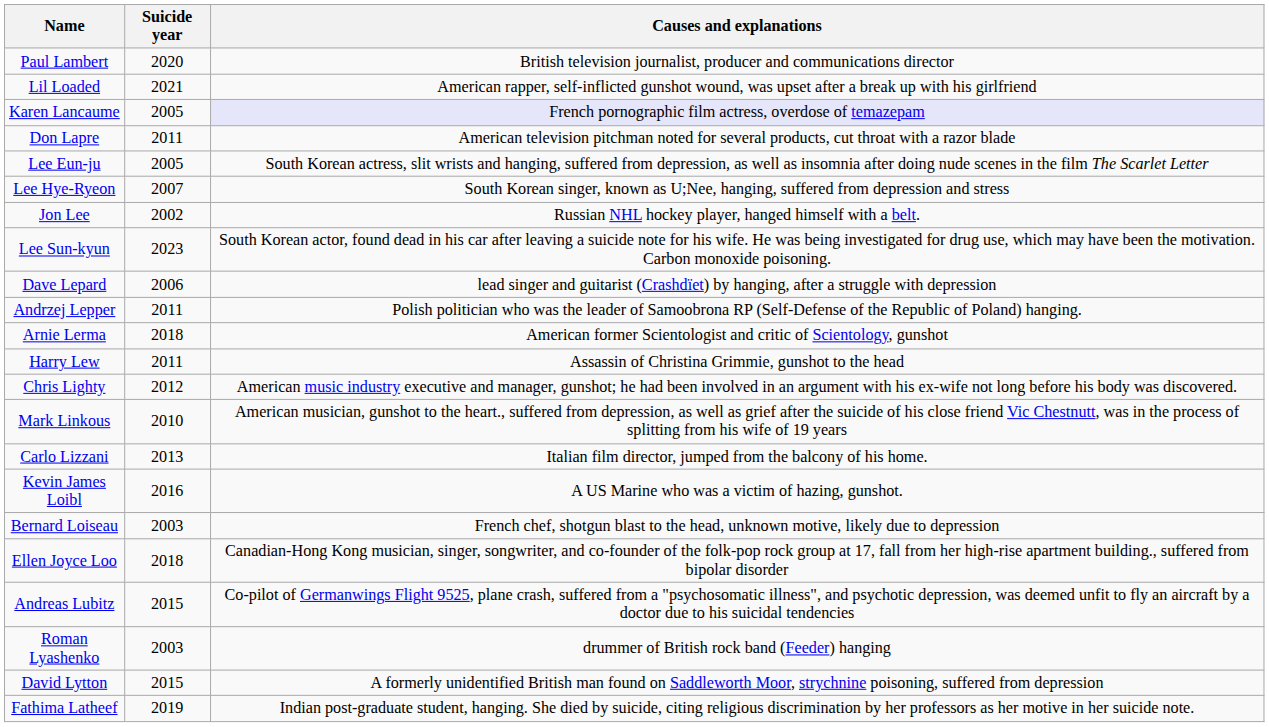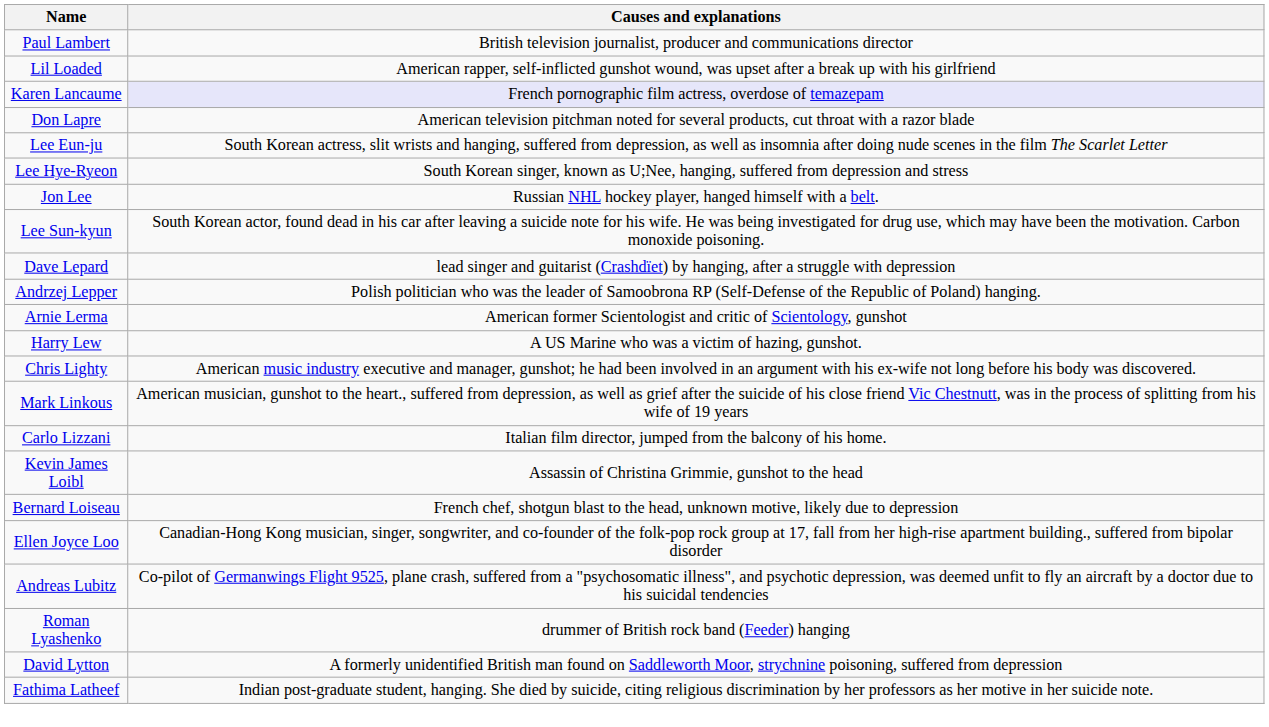- column: Suicide year | 2020 | 2021 | 2005 | 2011 | 2005 | 2007 | 2002 | 2023 | 2006 | 2011 | 2018 | 2011 | 2012 | 2010 | 2013 | 2016 | 2003 | 2018 | 2015 | 2003 | 2015 | 2019
Harry Lew | Causes and explanations: Assassin of Christina Grimmie, gunshot to the head -> A US Marine who was a victim of hazing, gunshot.
Kevin James Loibl | Causes and explanations: A US Marine who was a victim of hazing, gunshot. -> Assassin of Christina Grimmie, gunshot to the head
